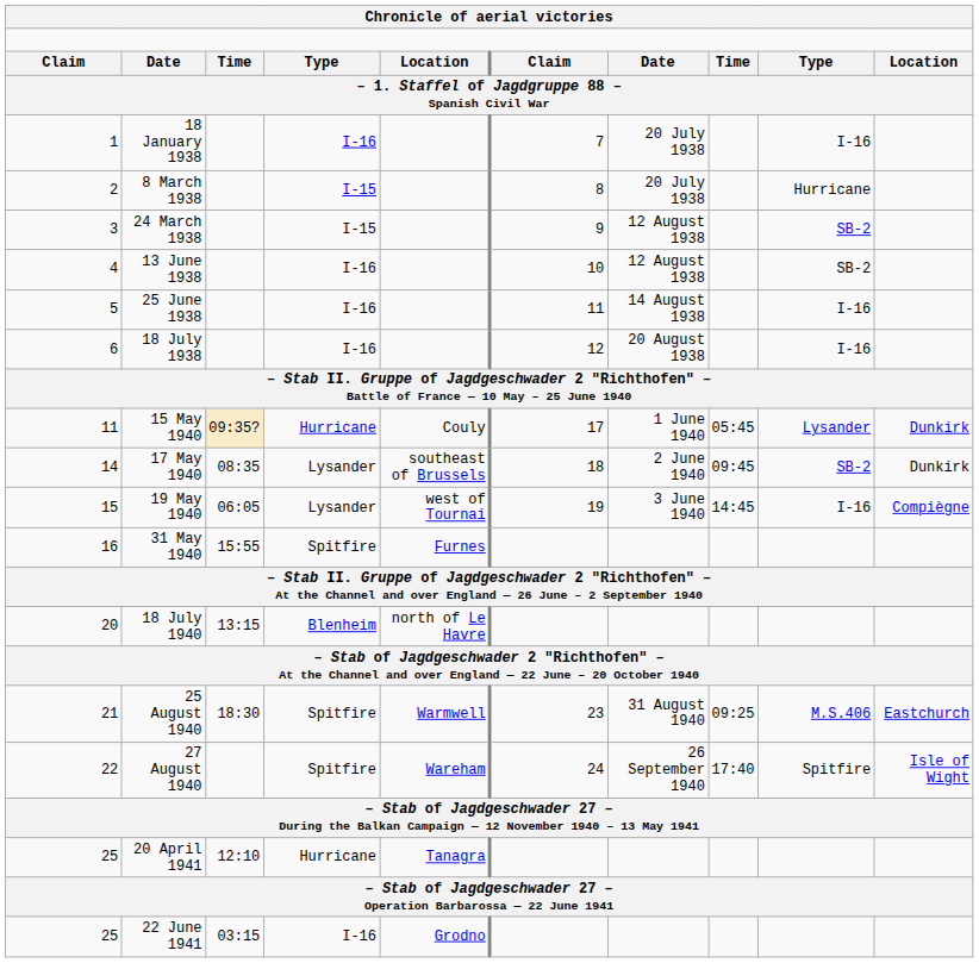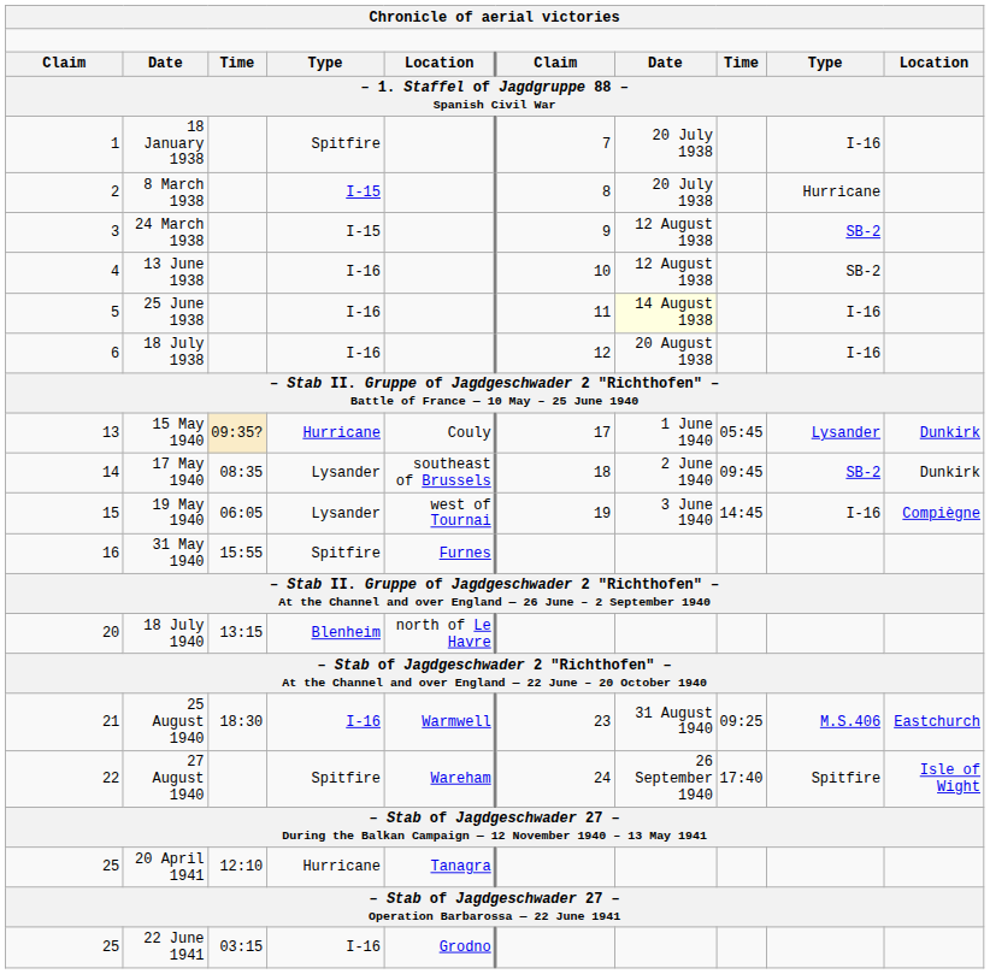18 January 1938 | column 4: I-16 -> Spitfire
25 June 1938 | column 7: no background -> lightyellow background
15 May 1940 | column 1: 11 -> 13
25 August 1940 | column 4: Spitfire -> I-16
